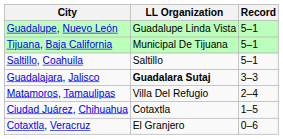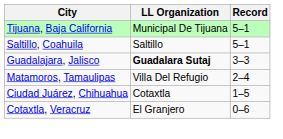- row: Guadalupe, Nuevo León | Guadalupe Linda Vista | 5–1
